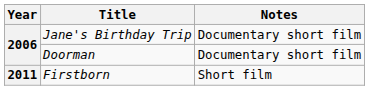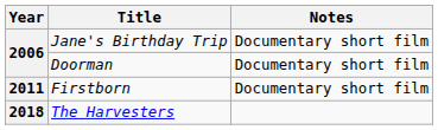Firstborn | Notes: Short film -> Documentary short film
+ row: 2018 | The Harvesters
